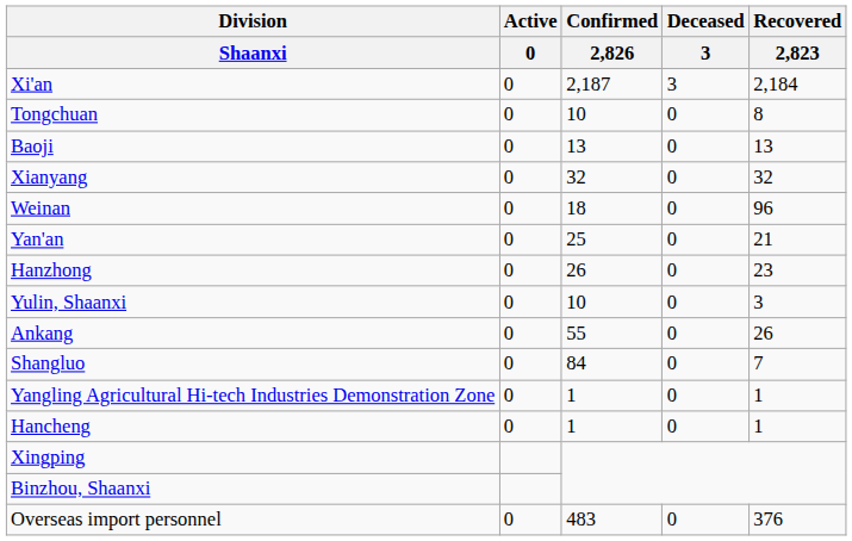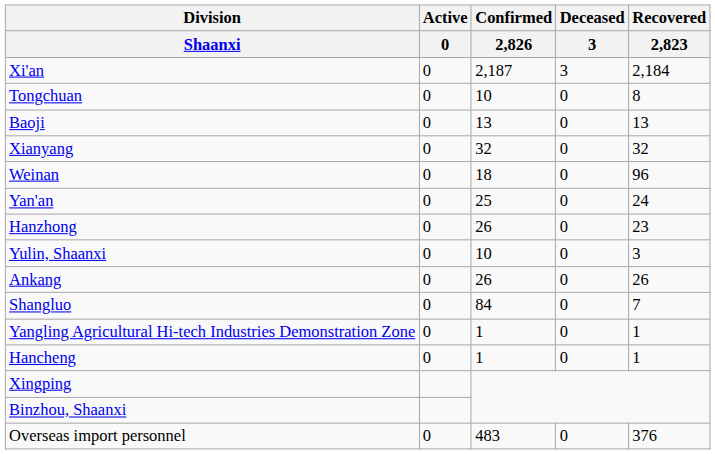Yan'an | Recovered / 2,823: 21 -> 24
Ankang | Confirmed / 2,826: 55 -> 26
